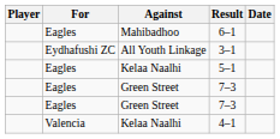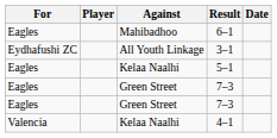columns swapped: Player <-> For
